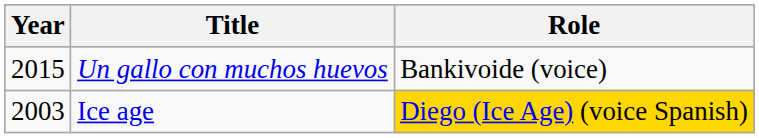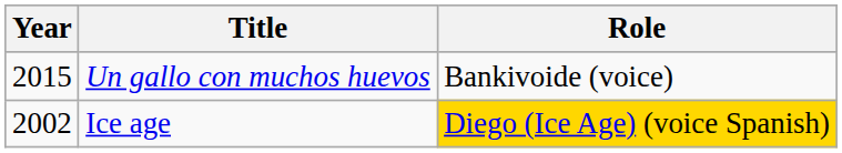Ice age | Year: 2003 -> 2002
